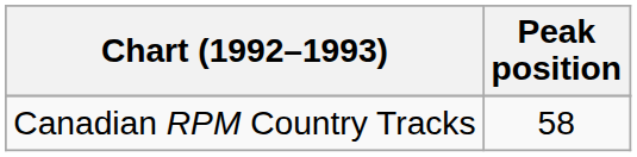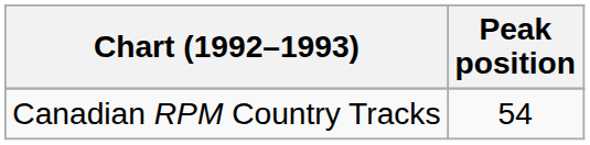Canadian RPM Country Tracks | Peak position: 58 -> 54
